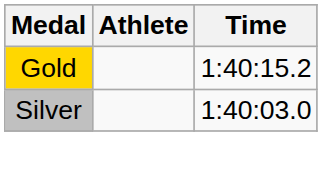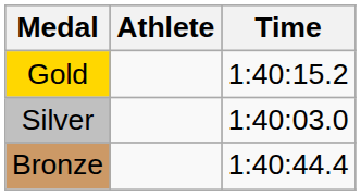+ row: Bronze | 1:40:44.4
